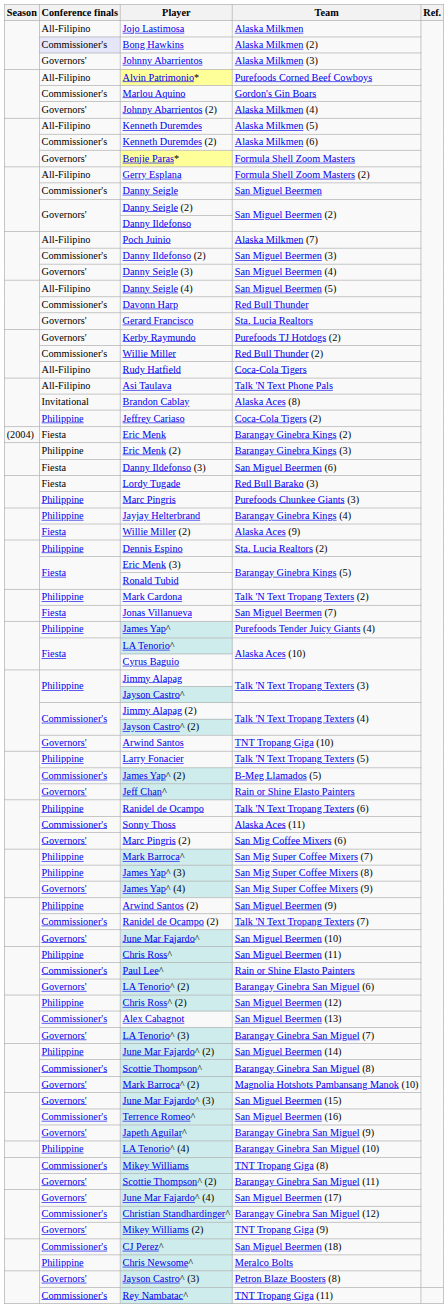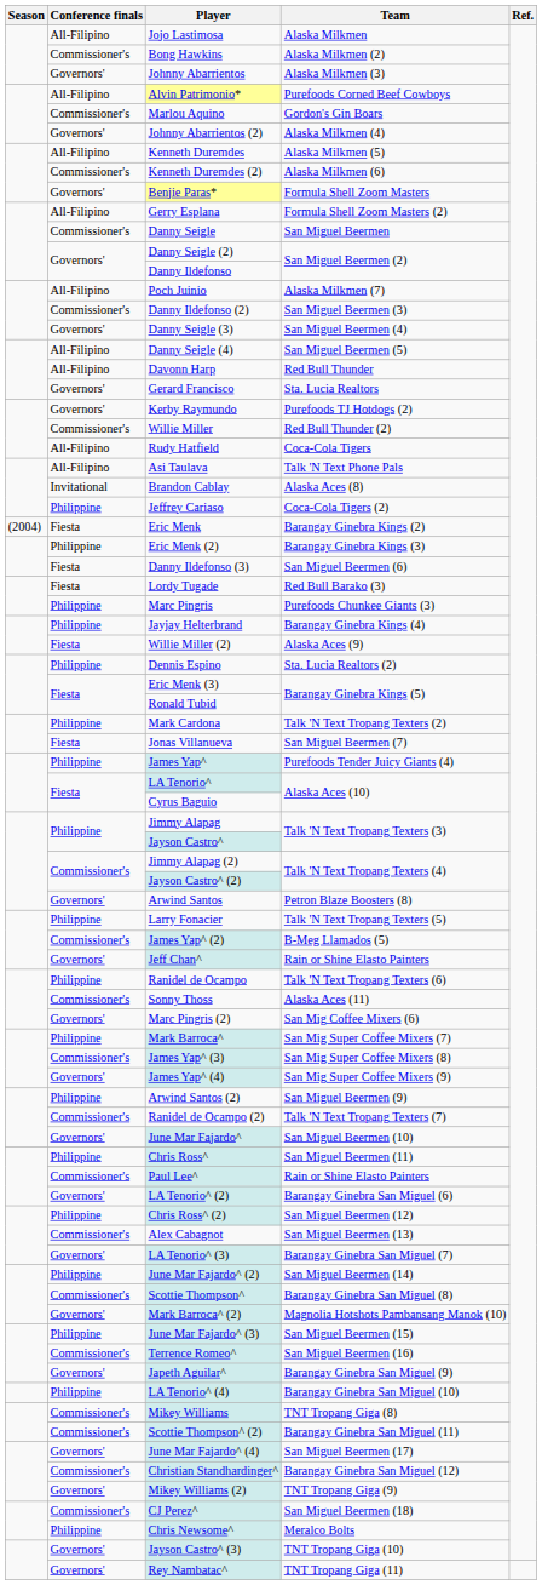Bong Hawkins | Conference finals: lavender background -> no background
Davonn Harp | Conference finals: Commissioner's -> All-Filipino
Arwind Santos | Team: TNT Tropang Giga (10) -> Petron Blaze Boosters (8)
James Yap^ (3) | Conference finals: Philippine -> Commissioner's
June Mar Fajardo^ (3) | Conference finals: Governors' -> Philippine
Scottie Thompson^ (2) | Conference finals: Governors' -> Commissioner's
Jayson Castro^ (3) | Team: Petron Blaze Boosters (8) -> TNT Tropang Giga (10)
Rey Nambatac^ | Conference finals: Commissioner's -> Governors'
